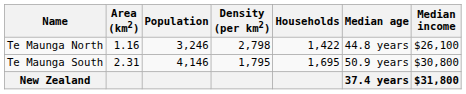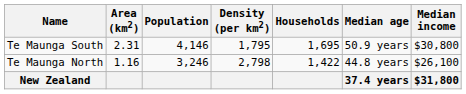rows swapped: Te Maunga North <-> Te Maunga South
